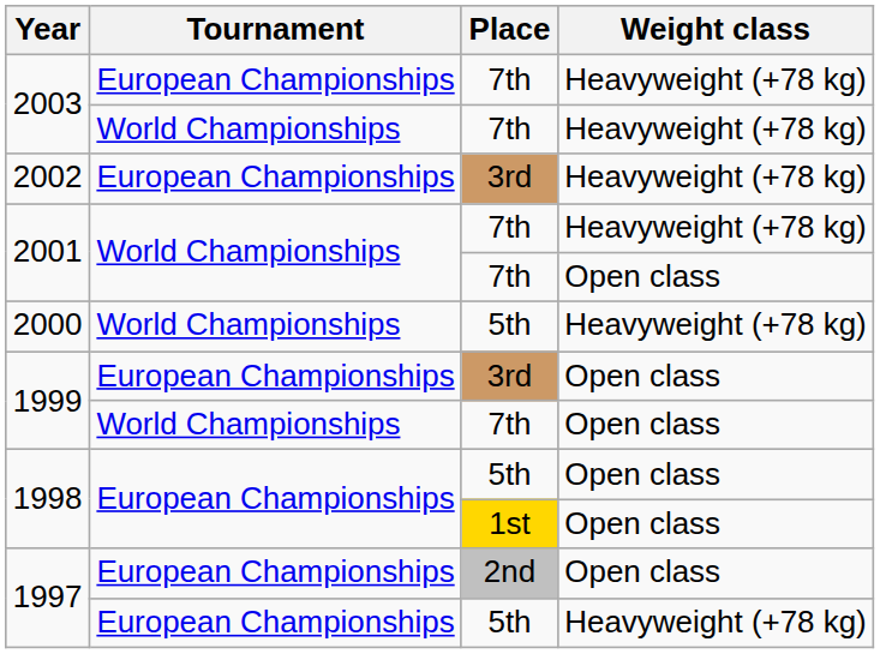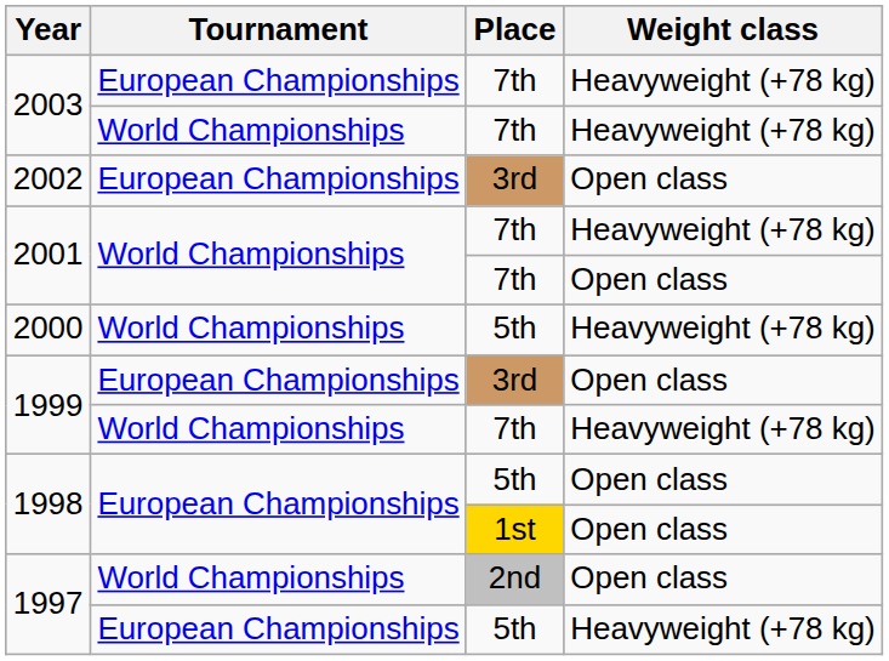2002 | Weight class: Heavyweight (+78 kg) -> Open class
1999 / 7th | Weight class: Open class -> Heavyweight (+78 kg)
1997 / 2nd | Tournament: European Championships -> World Championships
